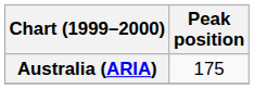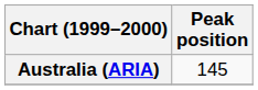Australia (ARIA) | Peak position: 175 -> 145
